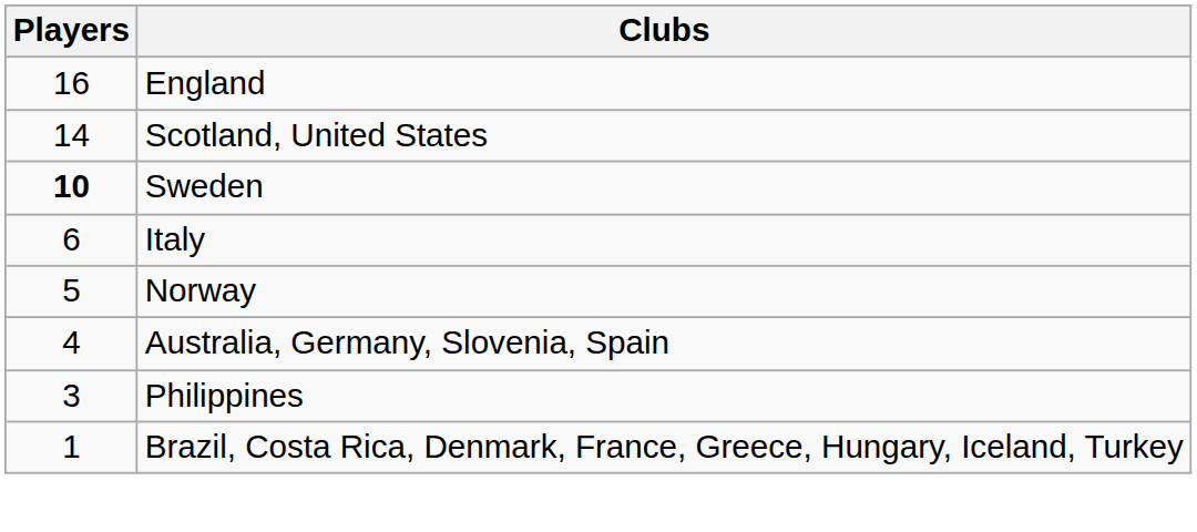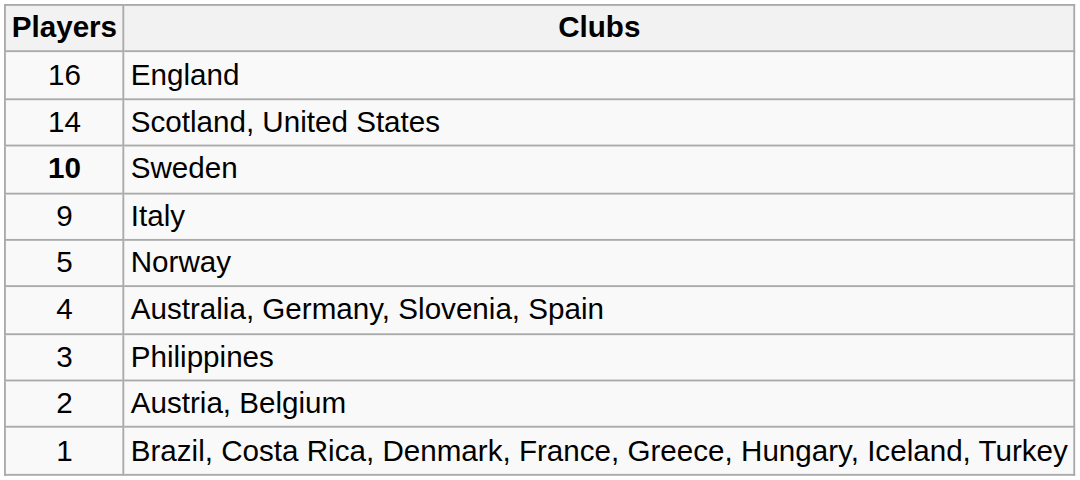Italy | Players: 6 -> 9
+ row: 2 | Austria, Belgium
